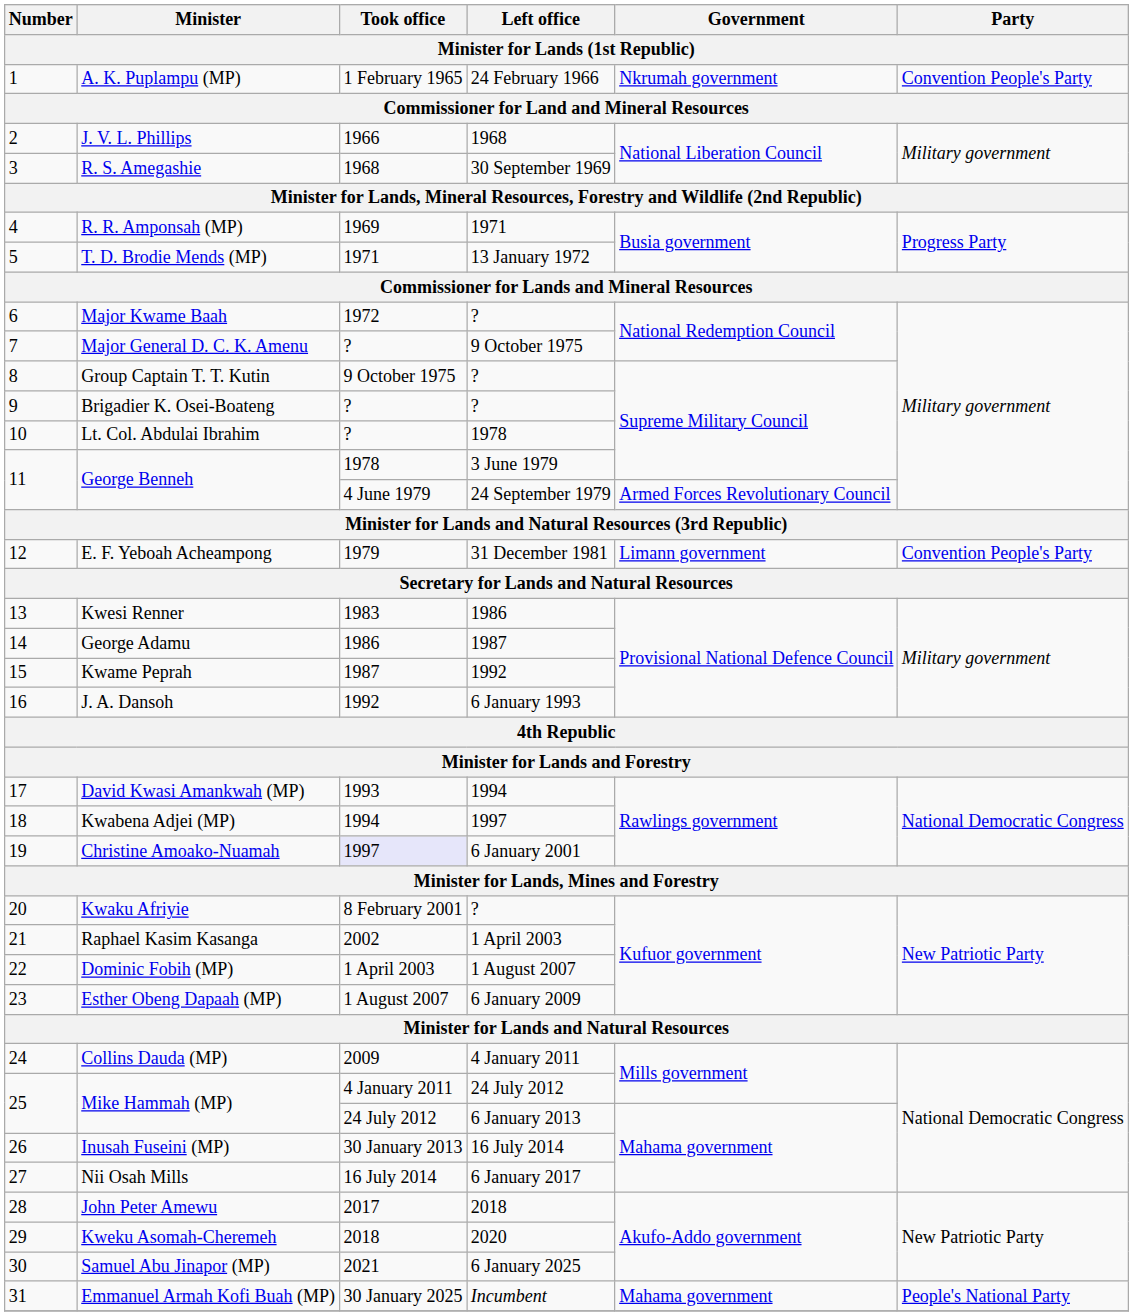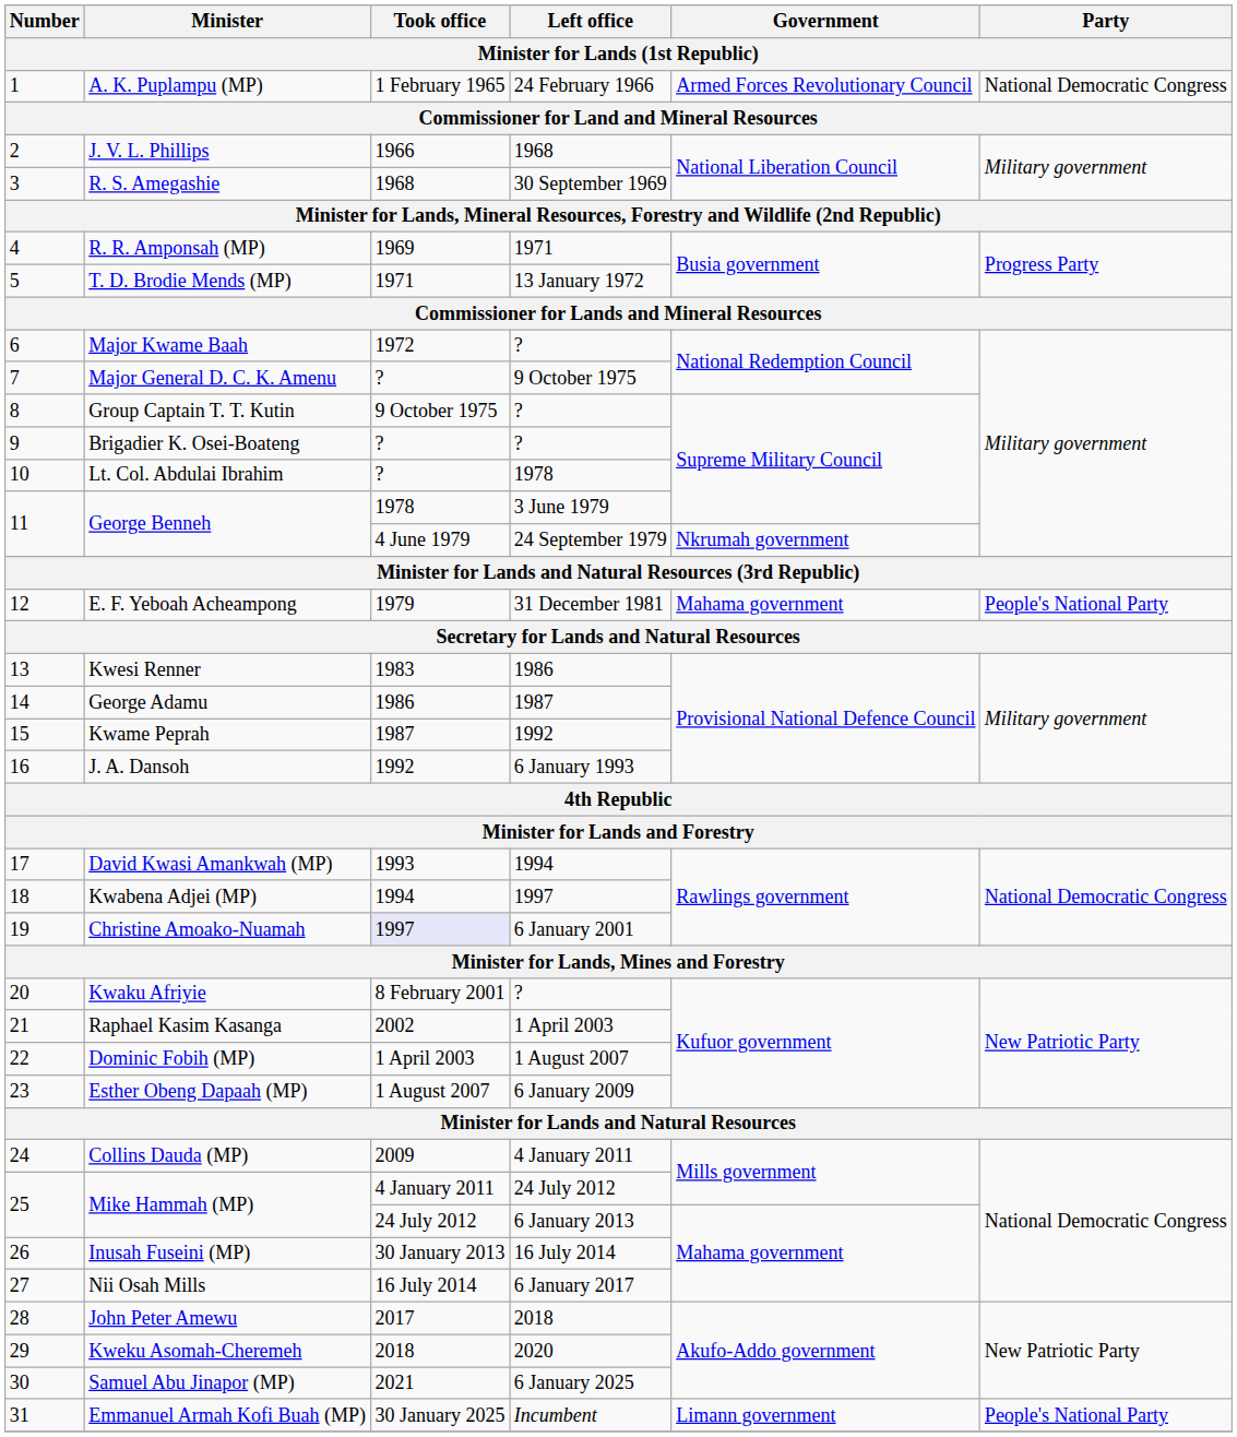A. K. Puplampu (MP) | Government: Nkrumah government -> Armed Forces Revolutionary Council
A. K. Puplampu (MP) | Party: Convention People's Party -> National Democratic Congress
George Benneh / 24 September 1979 | Government: Armed Forces Revolutionary Council -> Nkrumah government
E. F. Yeboah Acheampong | Government: Limann government -> Mahama government
E. F. Yeboah Acheampong | Party: Convention People's Party -> People's National Party
Emmanuel Armah Kofi Buah (MP) | Government: Mahama government -> Limann government
